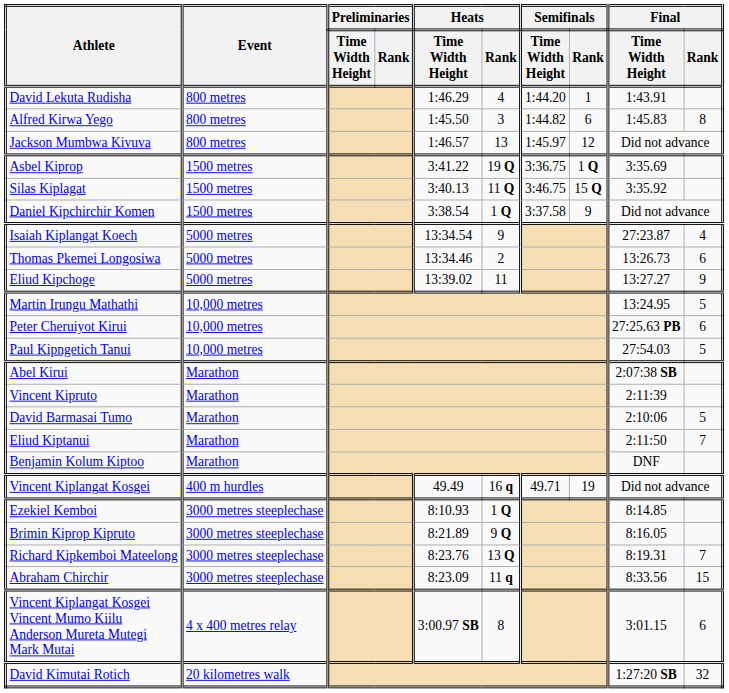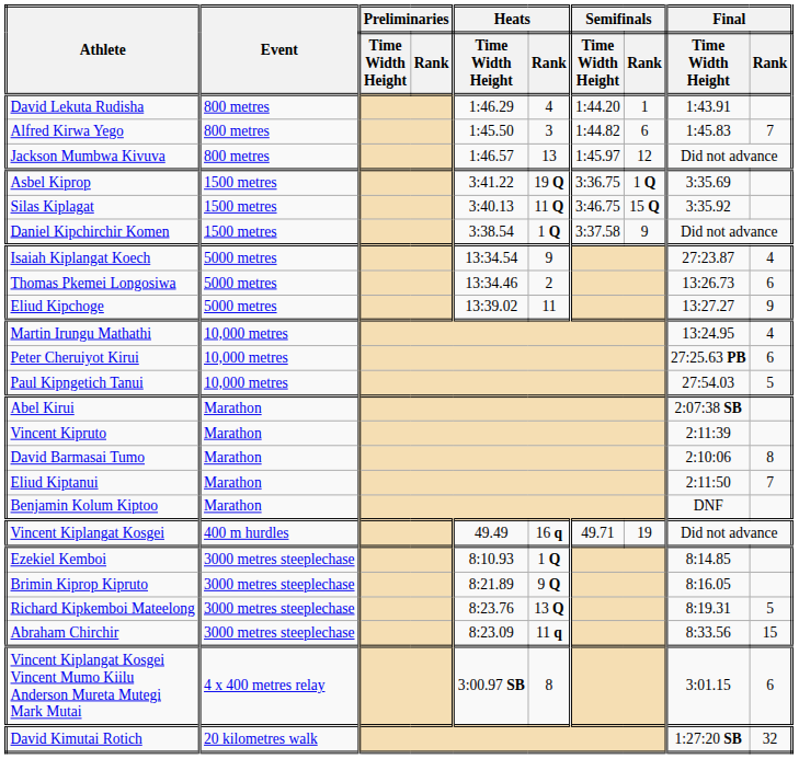Alfred Kirwa Yego | Final / Rank: 8 -> 7
Martin Irungu Mathathi | Final / Rank: 5 -> 4
David Barmasai Tumo | Final / Rank: 5 -> 8
Richard Kipkemboi Mateelong | Final / Rank: 7 -> 5
